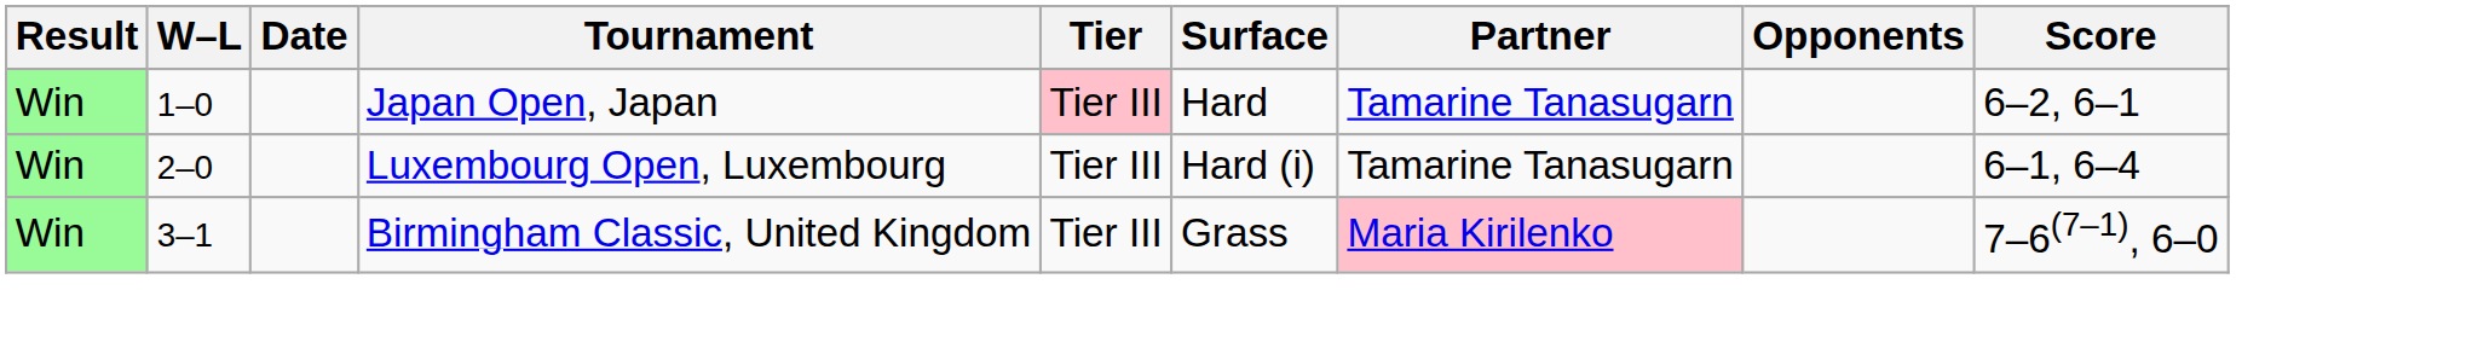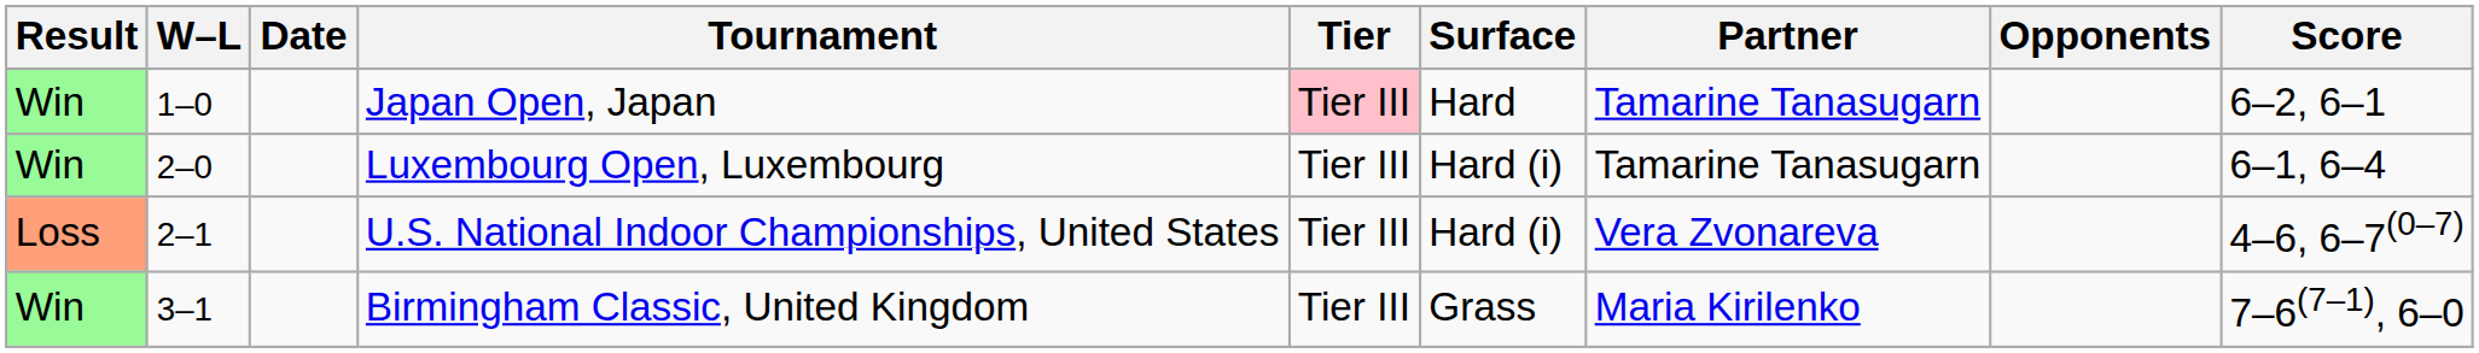+ row: Loss | 2–1 | U.S. National Indoor Championships, United States | Tier III | Hard (i) | Vera Zvonareva | 4–6, 6–7(0–7)
Birmingham Classic, United Kingdom | Partner: pink background -> no background
